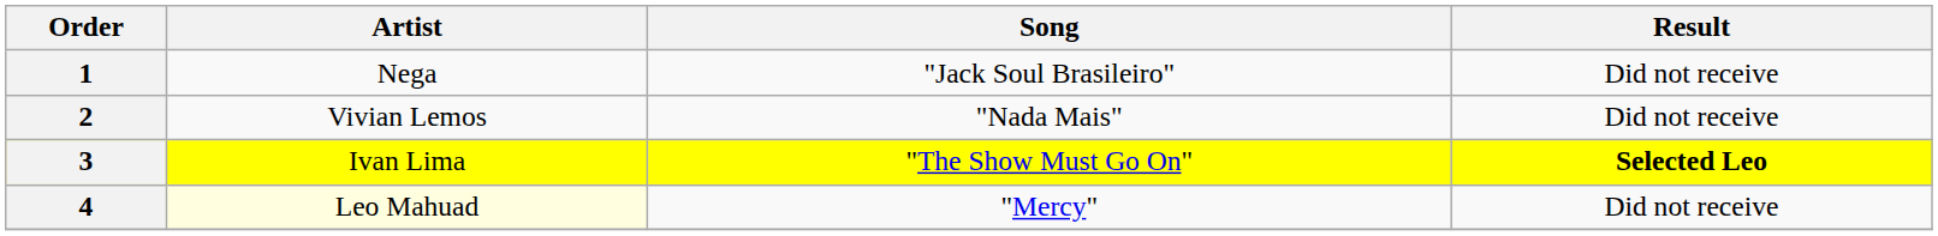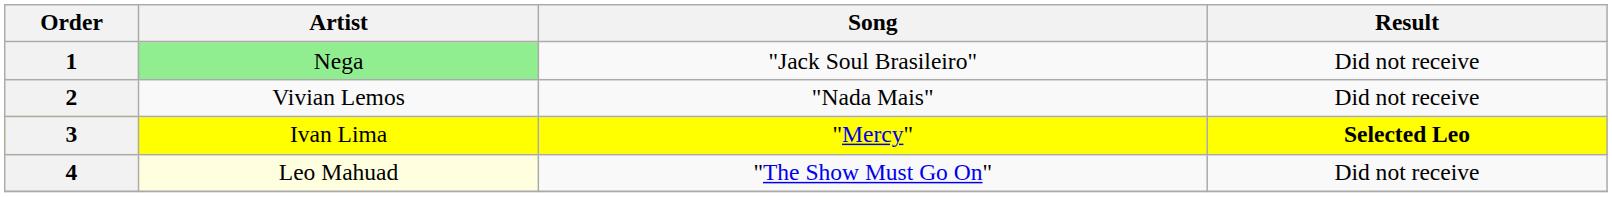1 | Artist: no background -> lightgreen background
3 | Song: "The Show Must Go On" -> "Mercy"
4 | Song: "Mercy" -> "The Show Must Go On"
